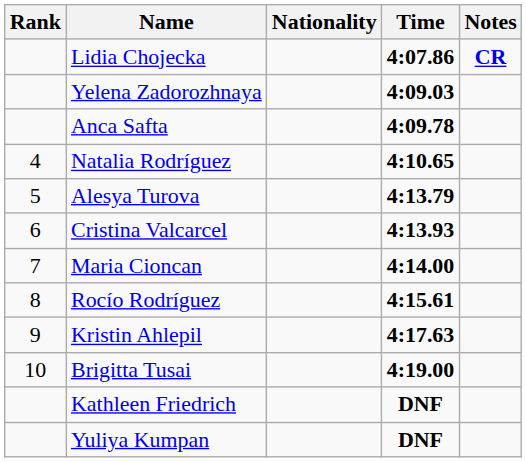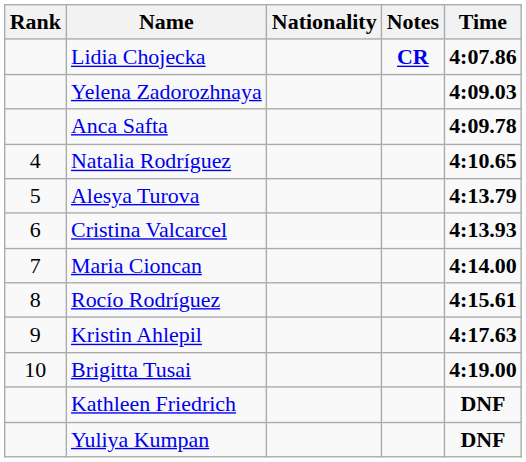columns swapped: Time <-> Notes
